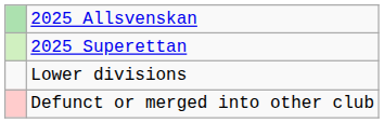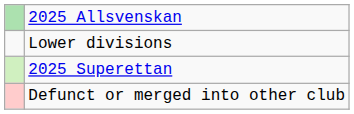rows swapped: 2025 Superettan <-> Lower divisions
